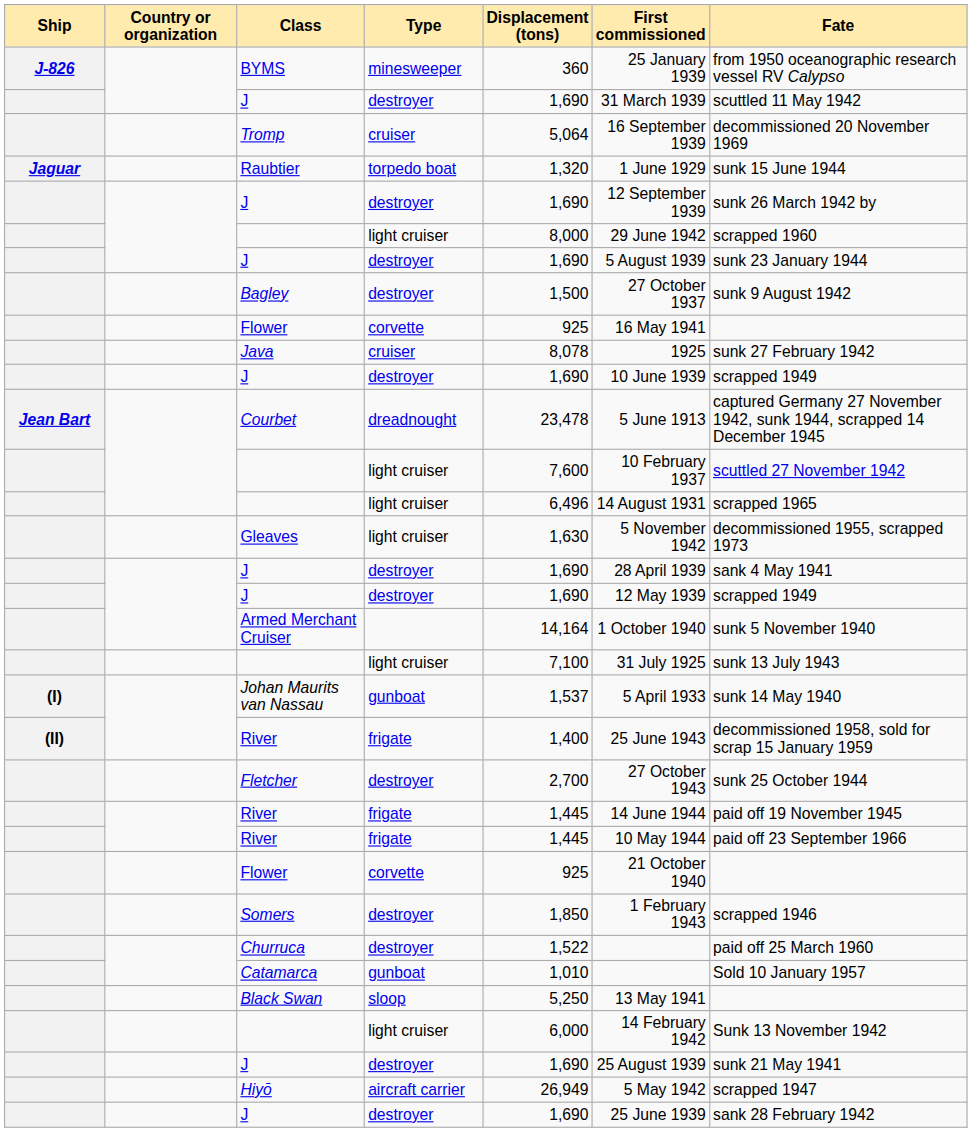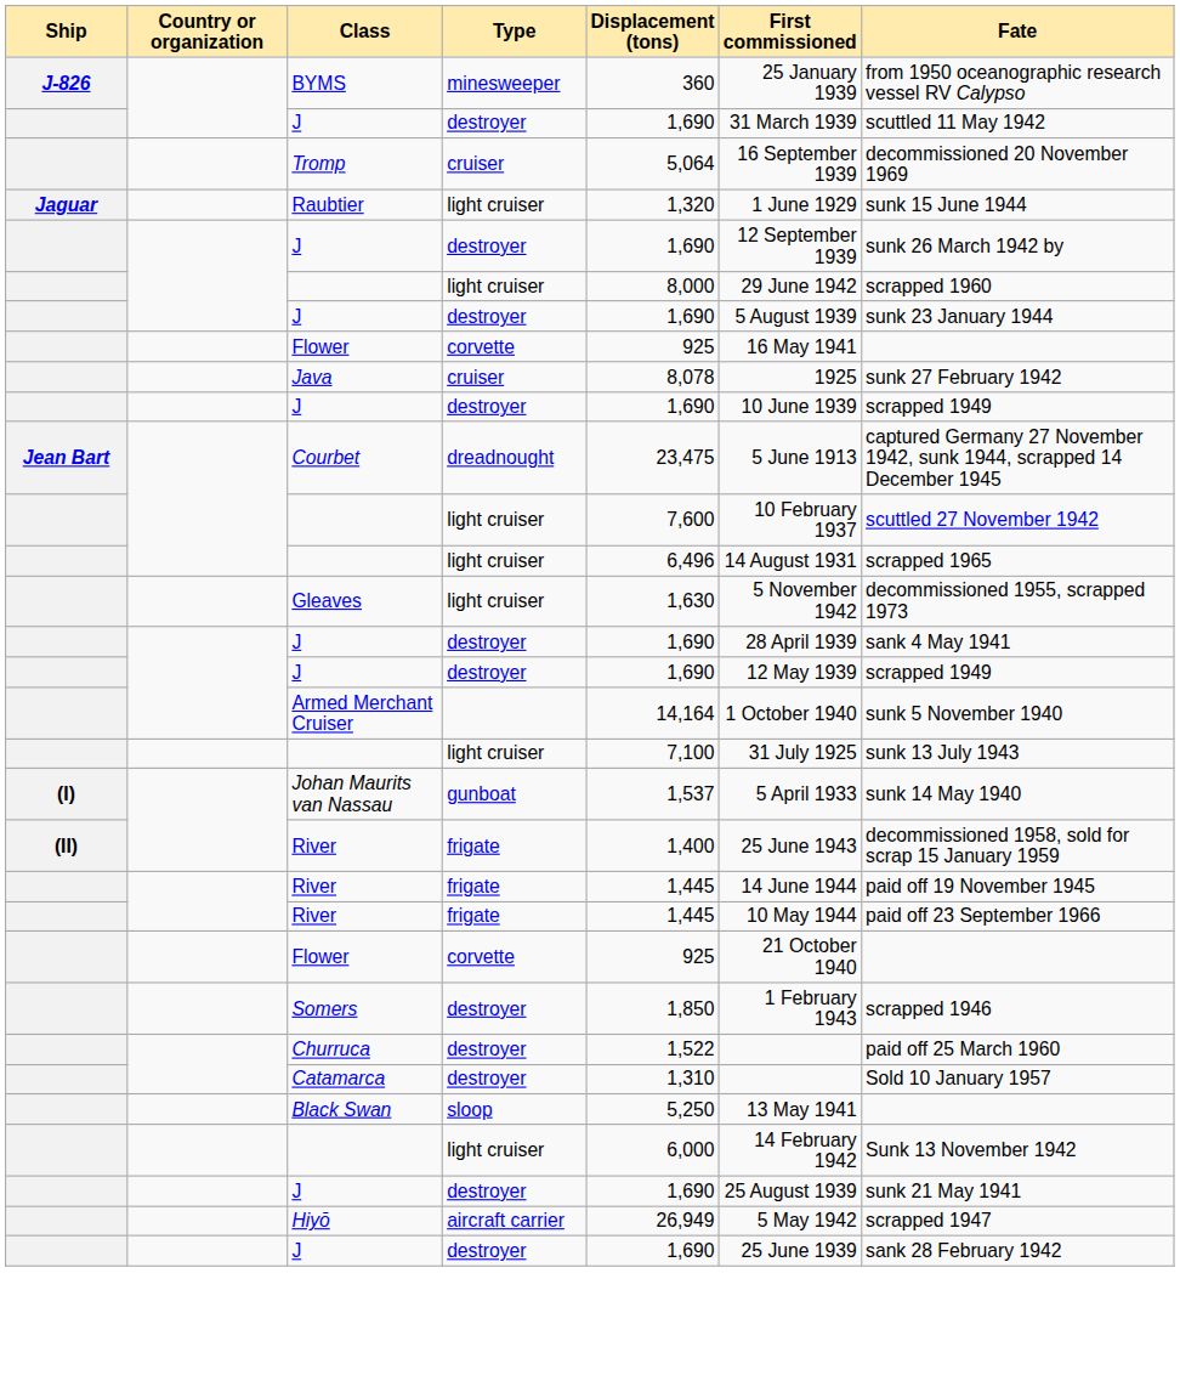Raubtier | Type: torpedo boat -> light cruiser
- row: Bagley | destroyer | 1,500 | 27 October 1937 | sunk 9 August 1942
Courbet | Displacement (tons): 23,478 -> 23,475
- row: Fletcher | destroyer | 2,700 | 27 October 1943 | sunk 25 October 1944
Catamarca | Type: gunboat -> destroyer
Catamarca | Displacement (tons): 1,010 -> 1,310
